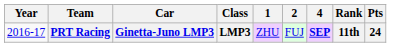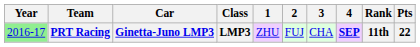+ column: 3 | CHA
PRT Racing | Year: no background -> lightgreen background
PRT Racing | Pts: 24 -> 22
